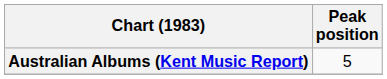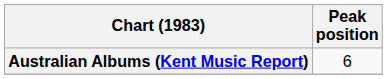Australian Albums (Kent Music Report) | Peak position: 5 -> 6
